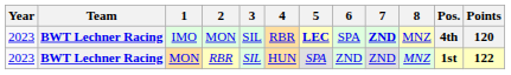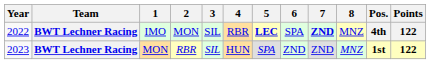IMO | Year: 2023 -> 2022
IMO | Points: 120 -> 122
